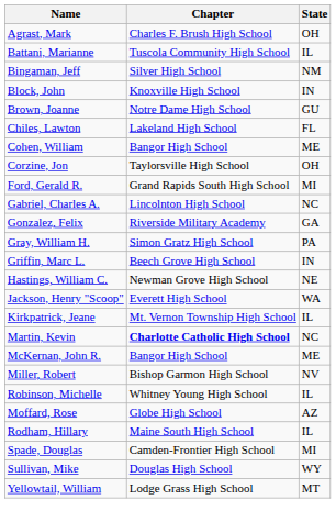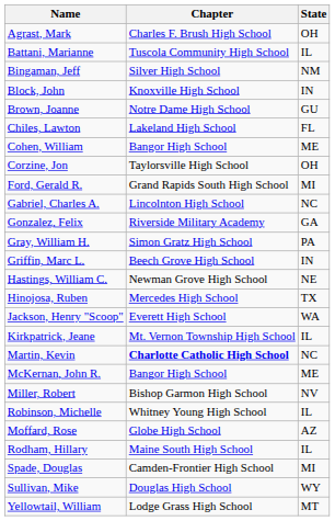+ row: Hinojosa, Ruben | Mercedes High School | TX
